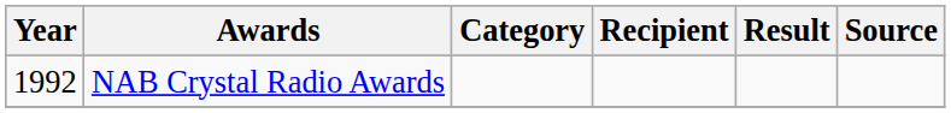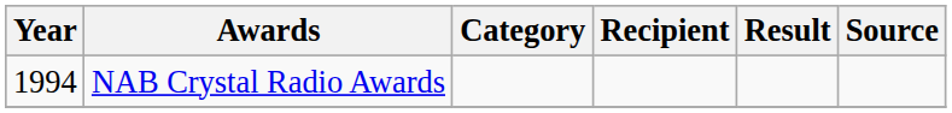NAB Crystal Radio Awards | Year: 1992 -> 1994
